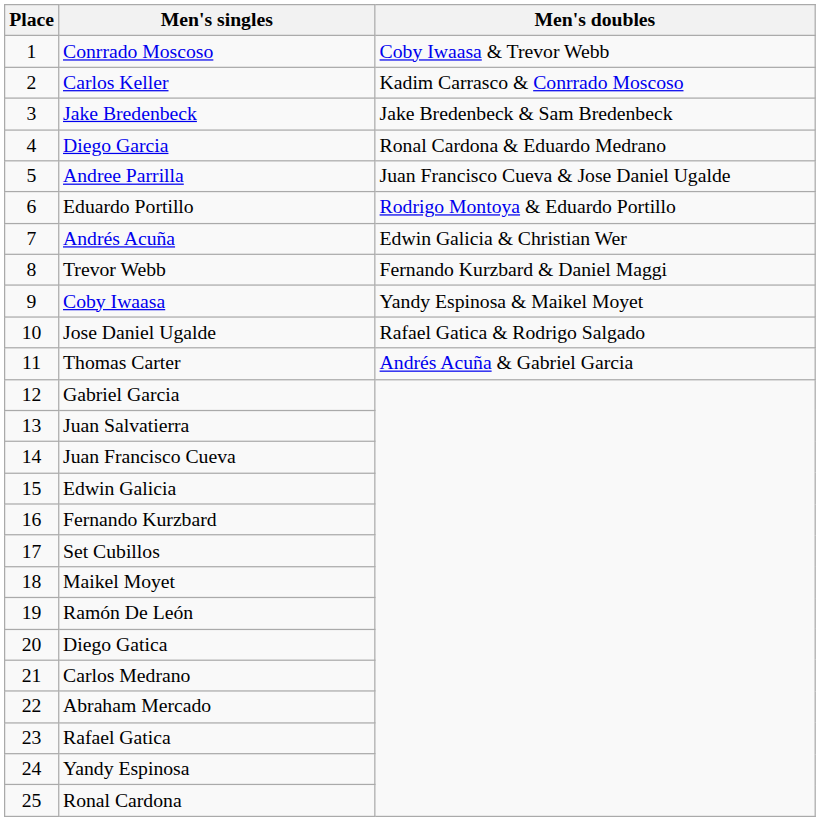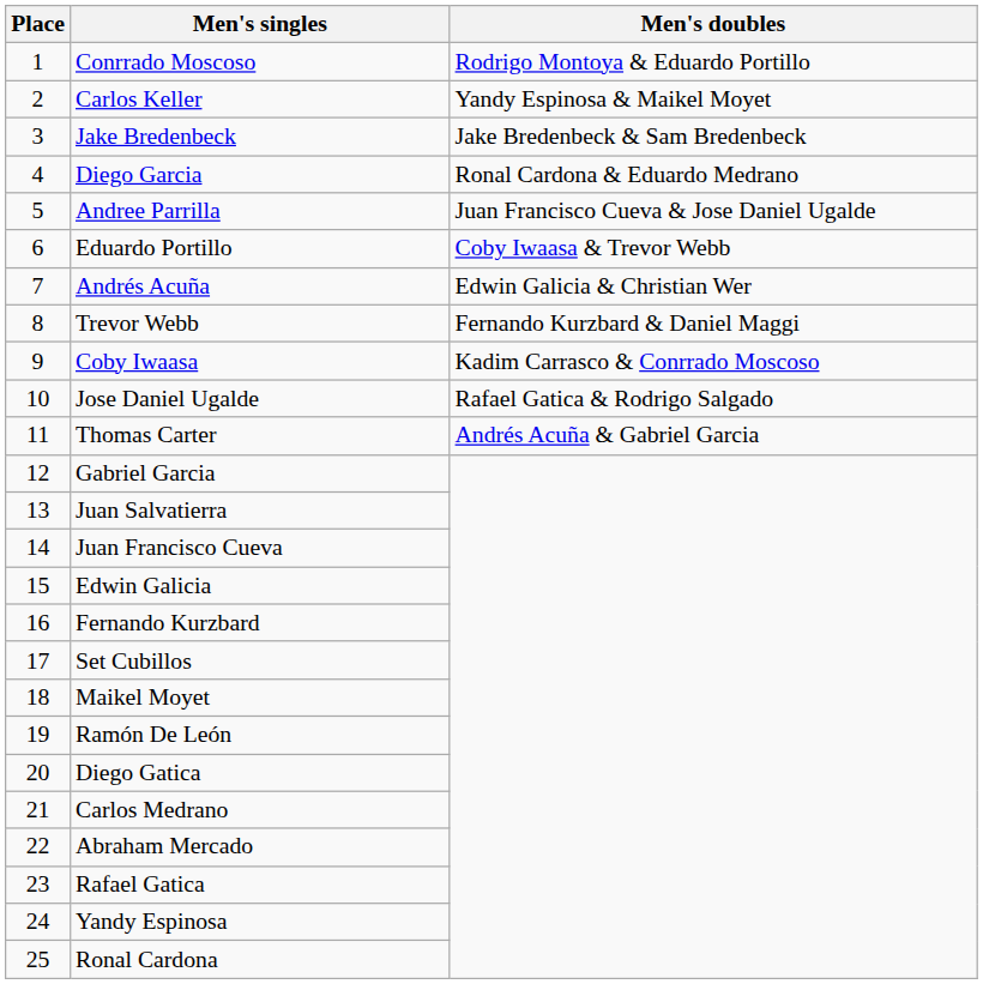Conrrado Moscoso | Men's doubles: Coby Iwaasa & Trevor Webb -> Rodrigo Montoya & Eduardo Portillo
Carlos Keller | Men's doubles: Kadim Carrasco & Conrrado Moscoso -> Yandy Espinosa & Maikel Moyet
Eduardo Portillo | Men's doubles: Rodrigo Montoya & Eduardo Portillo -> Coby Iwaasa & Trevor Webb
Coby Iwaasa | Men's doubles: Yandy Espinosa & Maikel Moyet -> Kadim Carrasco & Conrrado Moscoso
